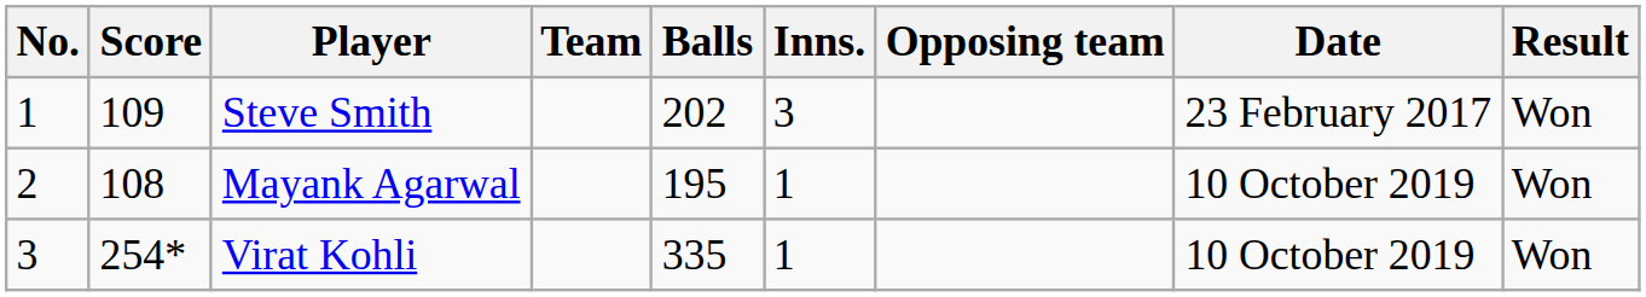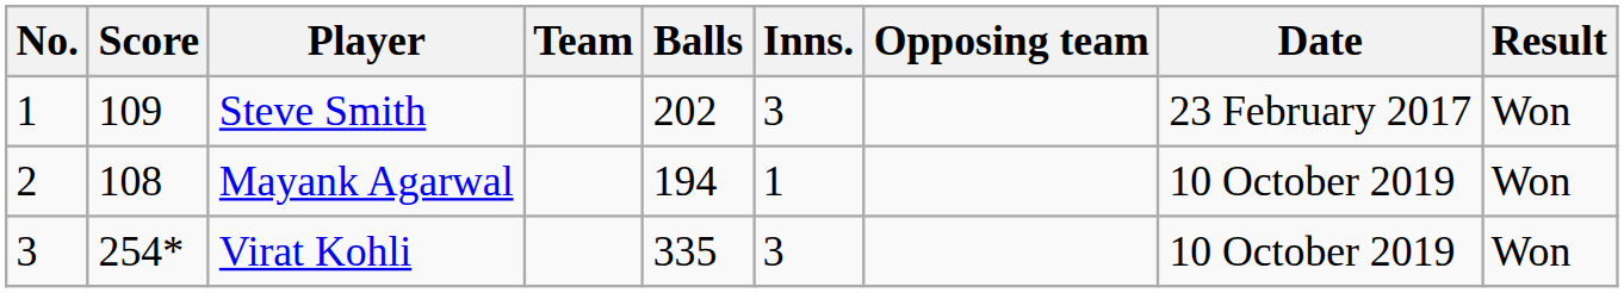Mayank Agarwal | Balls: 195 -> 194
Virat Kohli | Inns.: 1 -> 3
